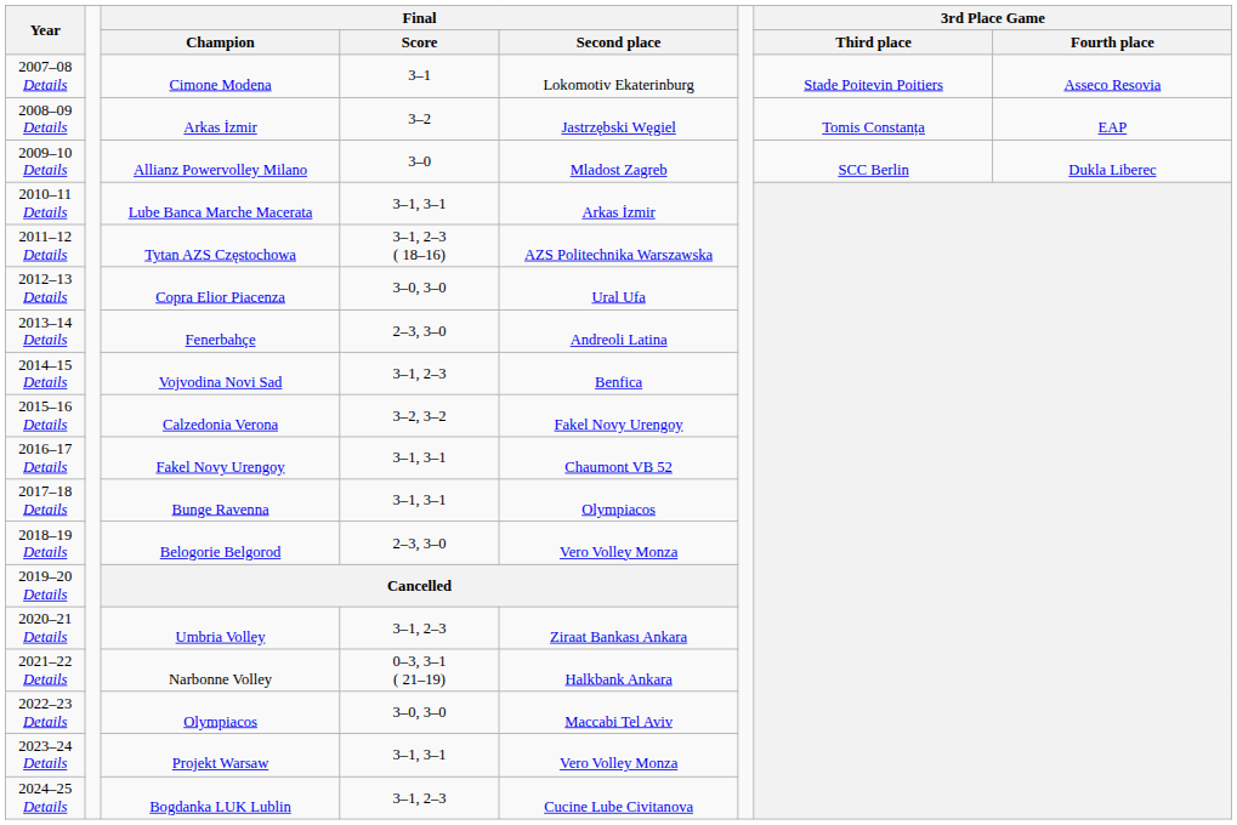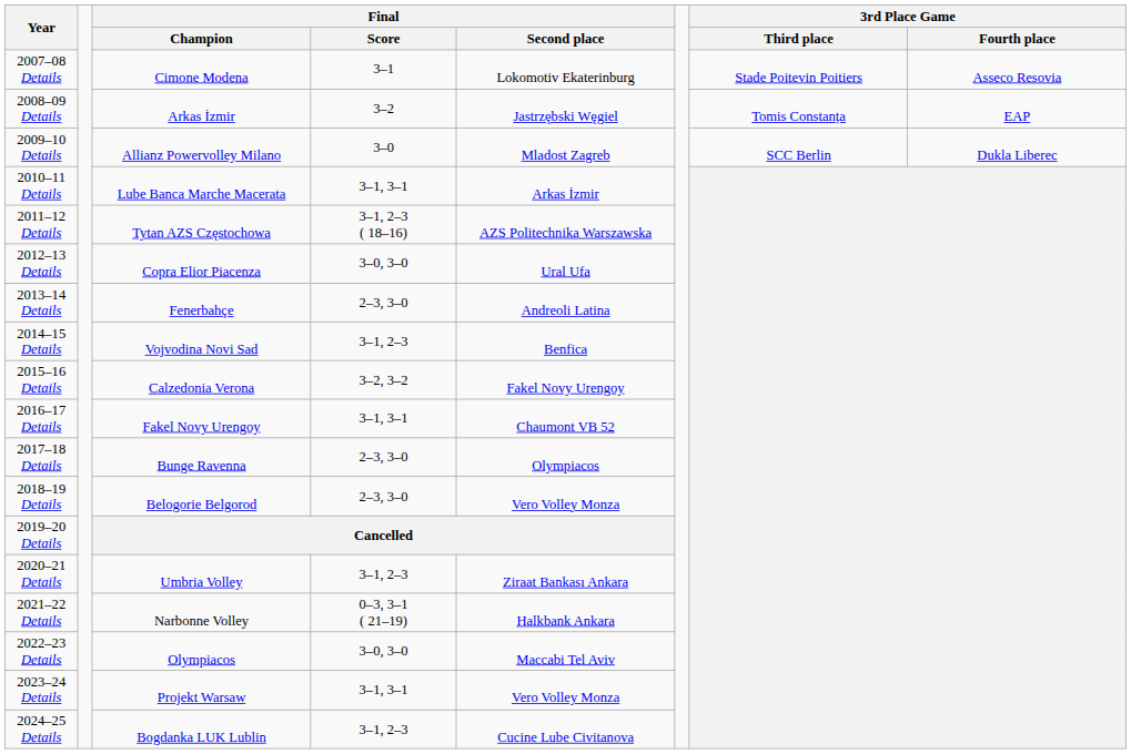2017–18 Details | Final / Score: 3–1, 3–1 -> 2–3, 3–0
